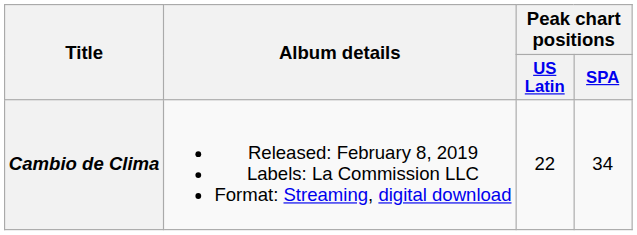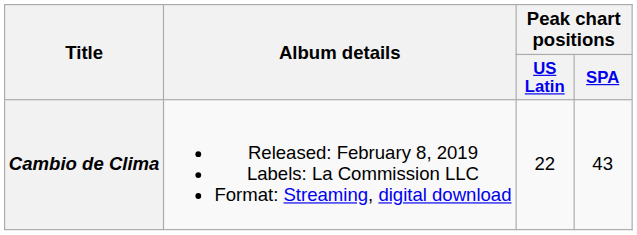Cambio de Clima | Peak chart positions / SPA: 34 -> 43
